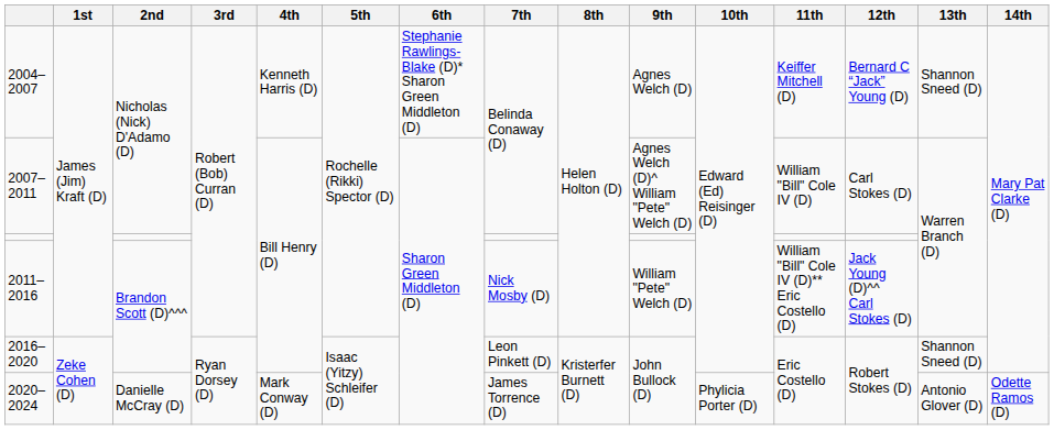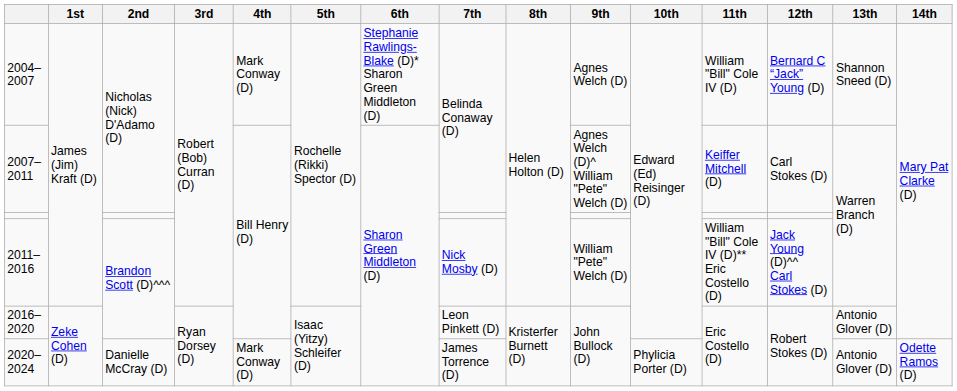2004–2007 | 4th: Kenneth Harris (D) -> Mark Conway (D)
2004–2007 | 11th: Keiffer Mitchell (D) -> William "Bill" Cole IV (D)
2007–2011 | 11th: William "Bill" Cole IV (D) -> Keiffer Mitchell (D)
2016–2020 | 13th: Shannon Sneed (D) -> Antonio Glover (D)
